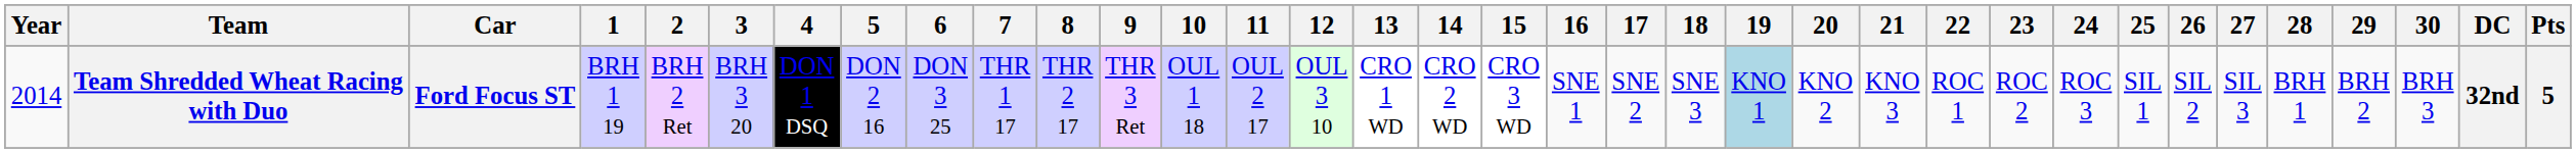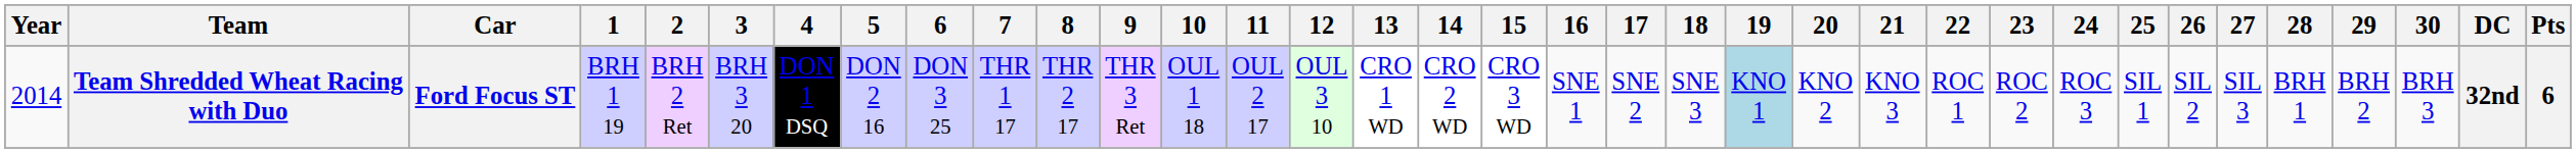Team Shredded Wheat Racing with Duo | Pts: 5 -> 6
